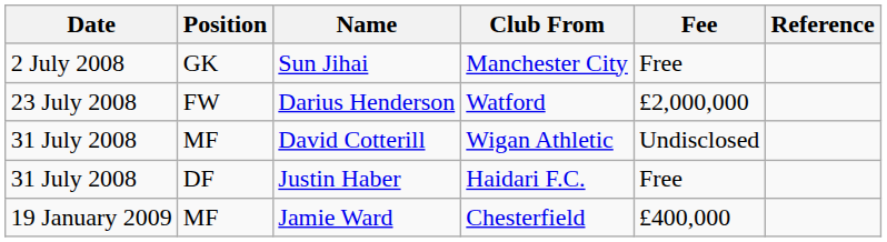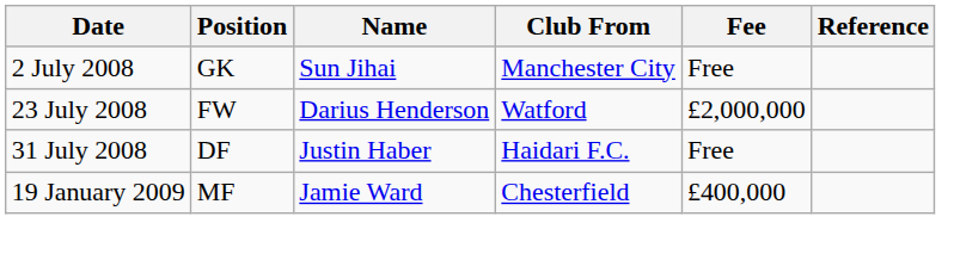- row: 31 July 2008 | MF | David Cotterill | Wigan Athletic | Undisclosed
